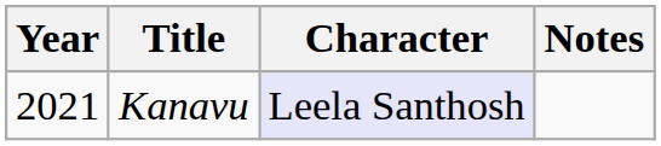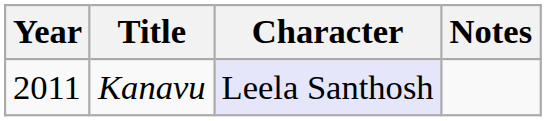Kanavu | Year: 2021 -> 2011
